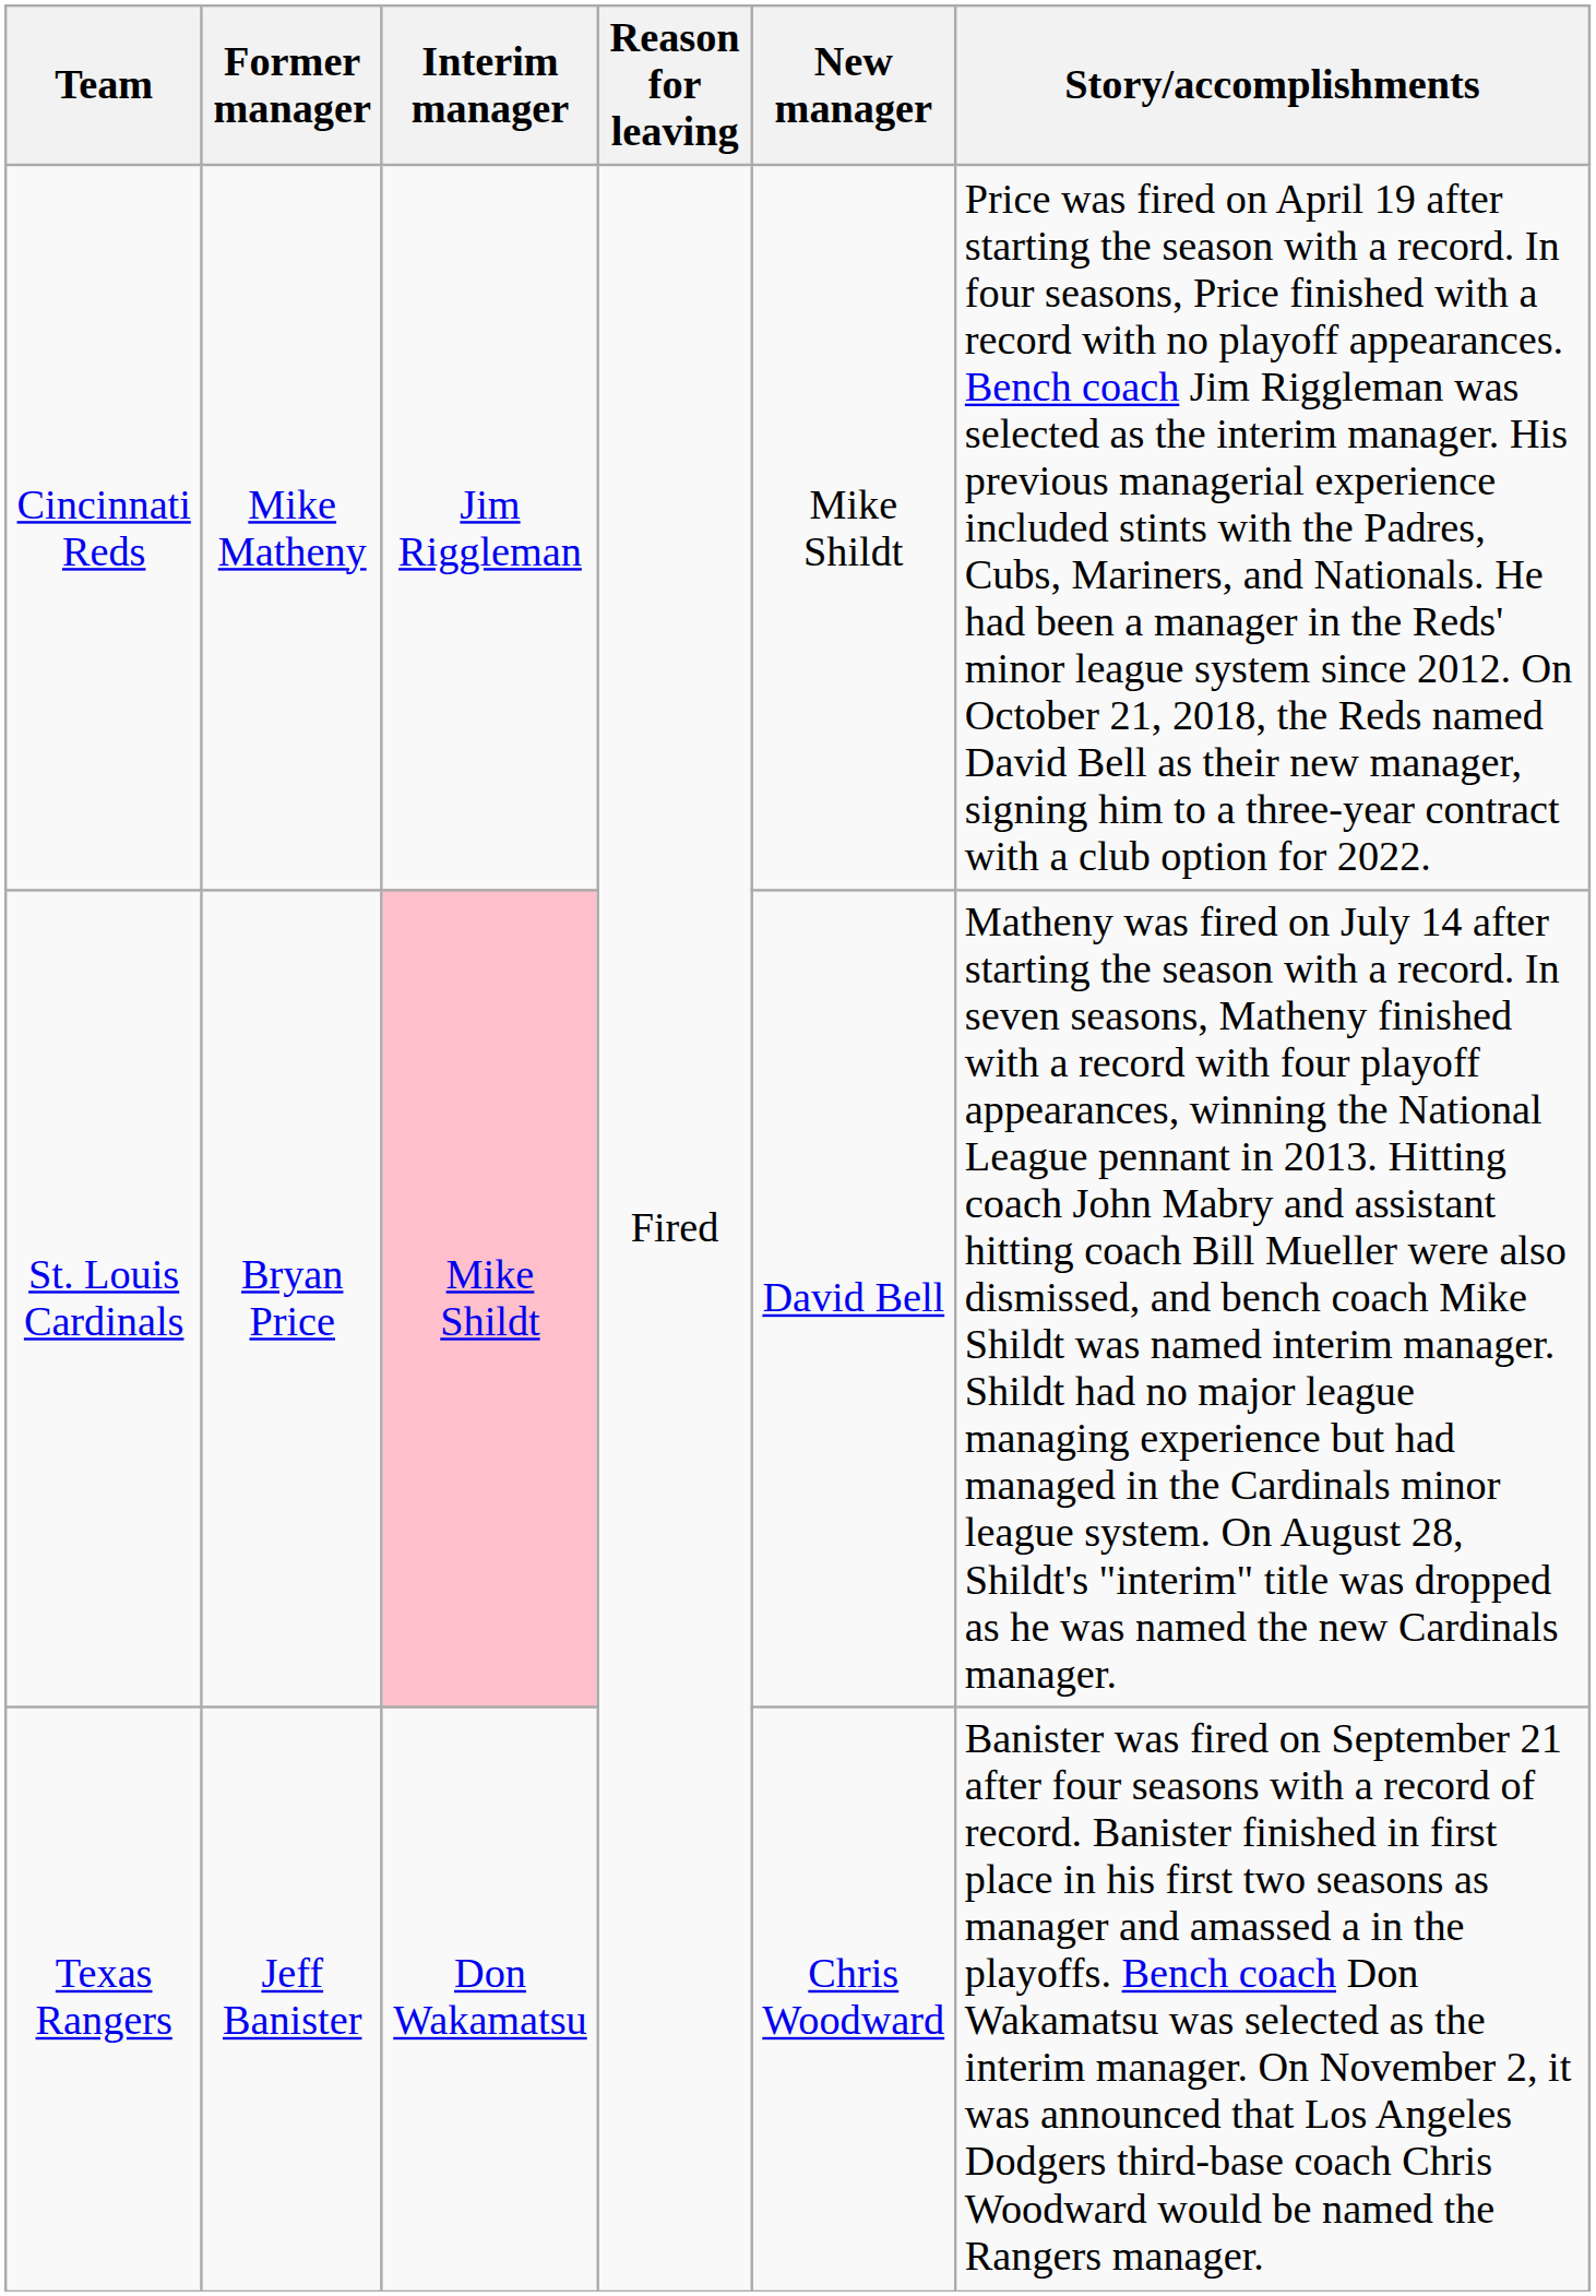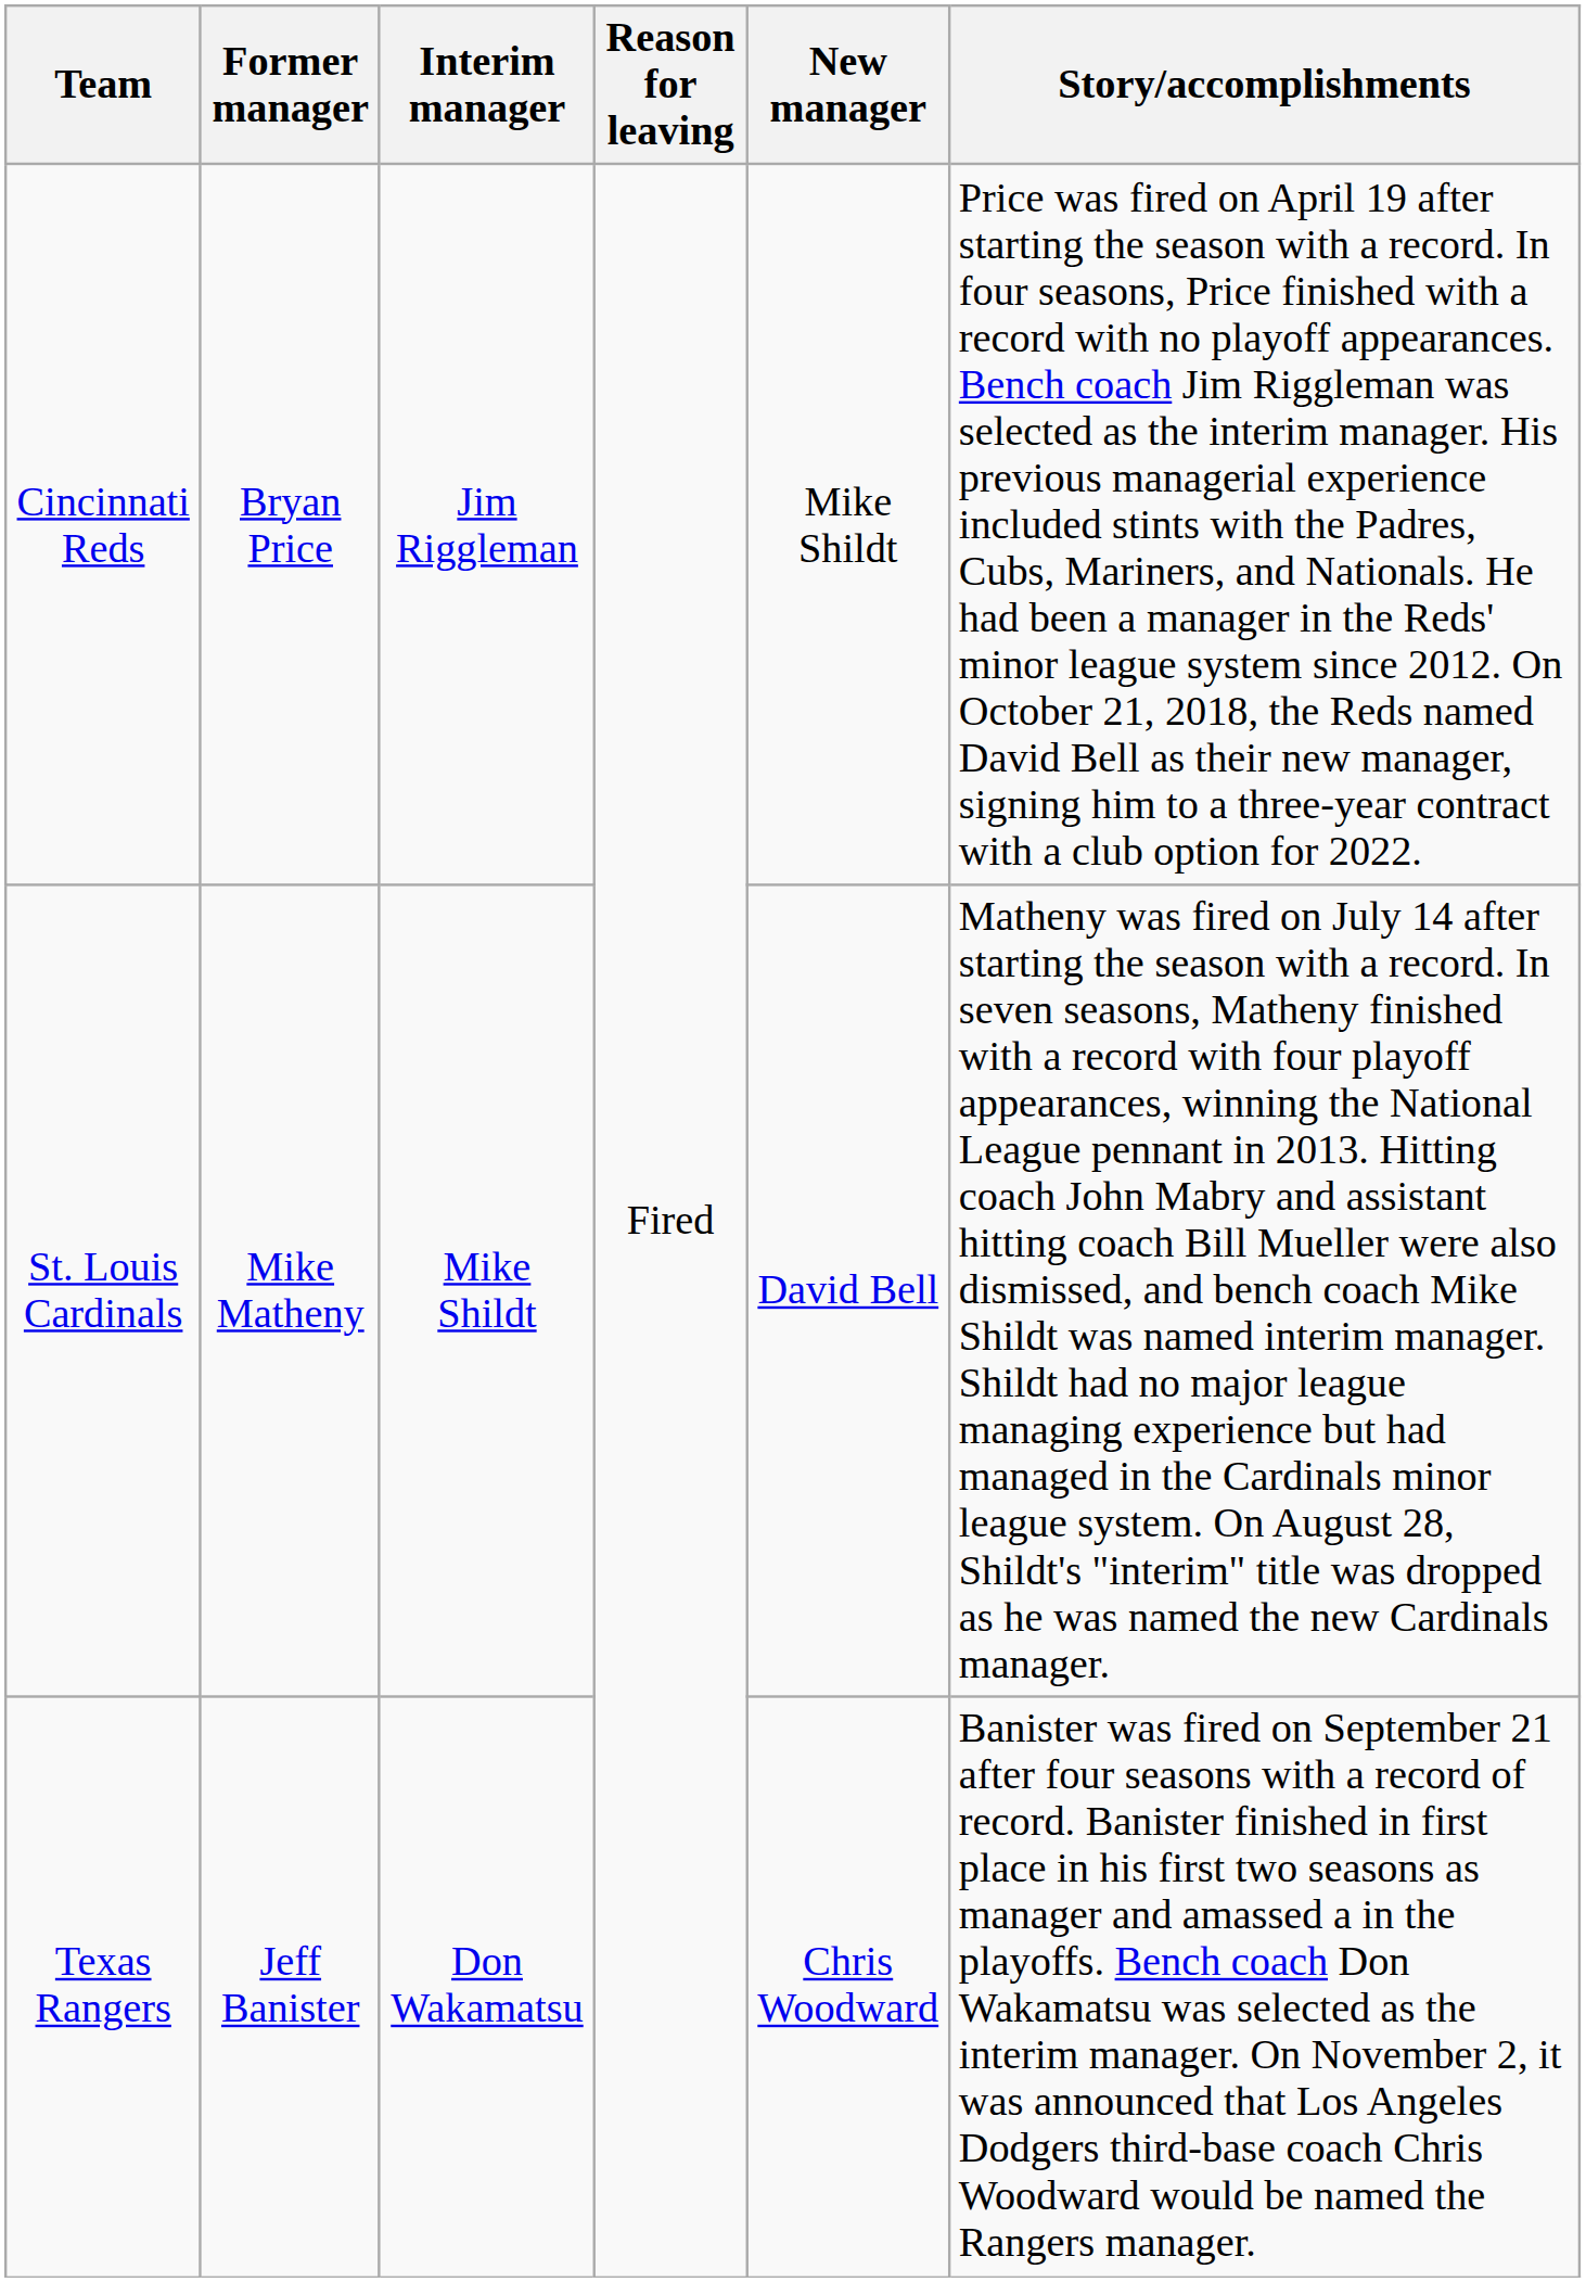Cincinnati Reds | Former manager: Mike Matheny -> Bryan Price
St. Louis Cardinals | Former manager: Bryan Price -> Mike Matheny
St. Louis Cardinals | Interim manager: pink background -> no background
